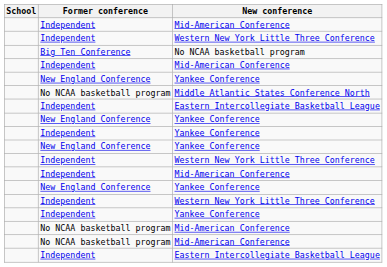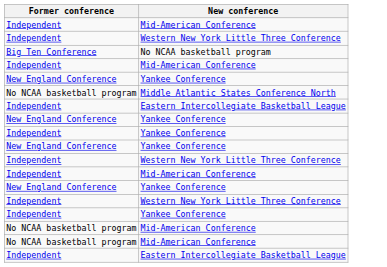- column: School
